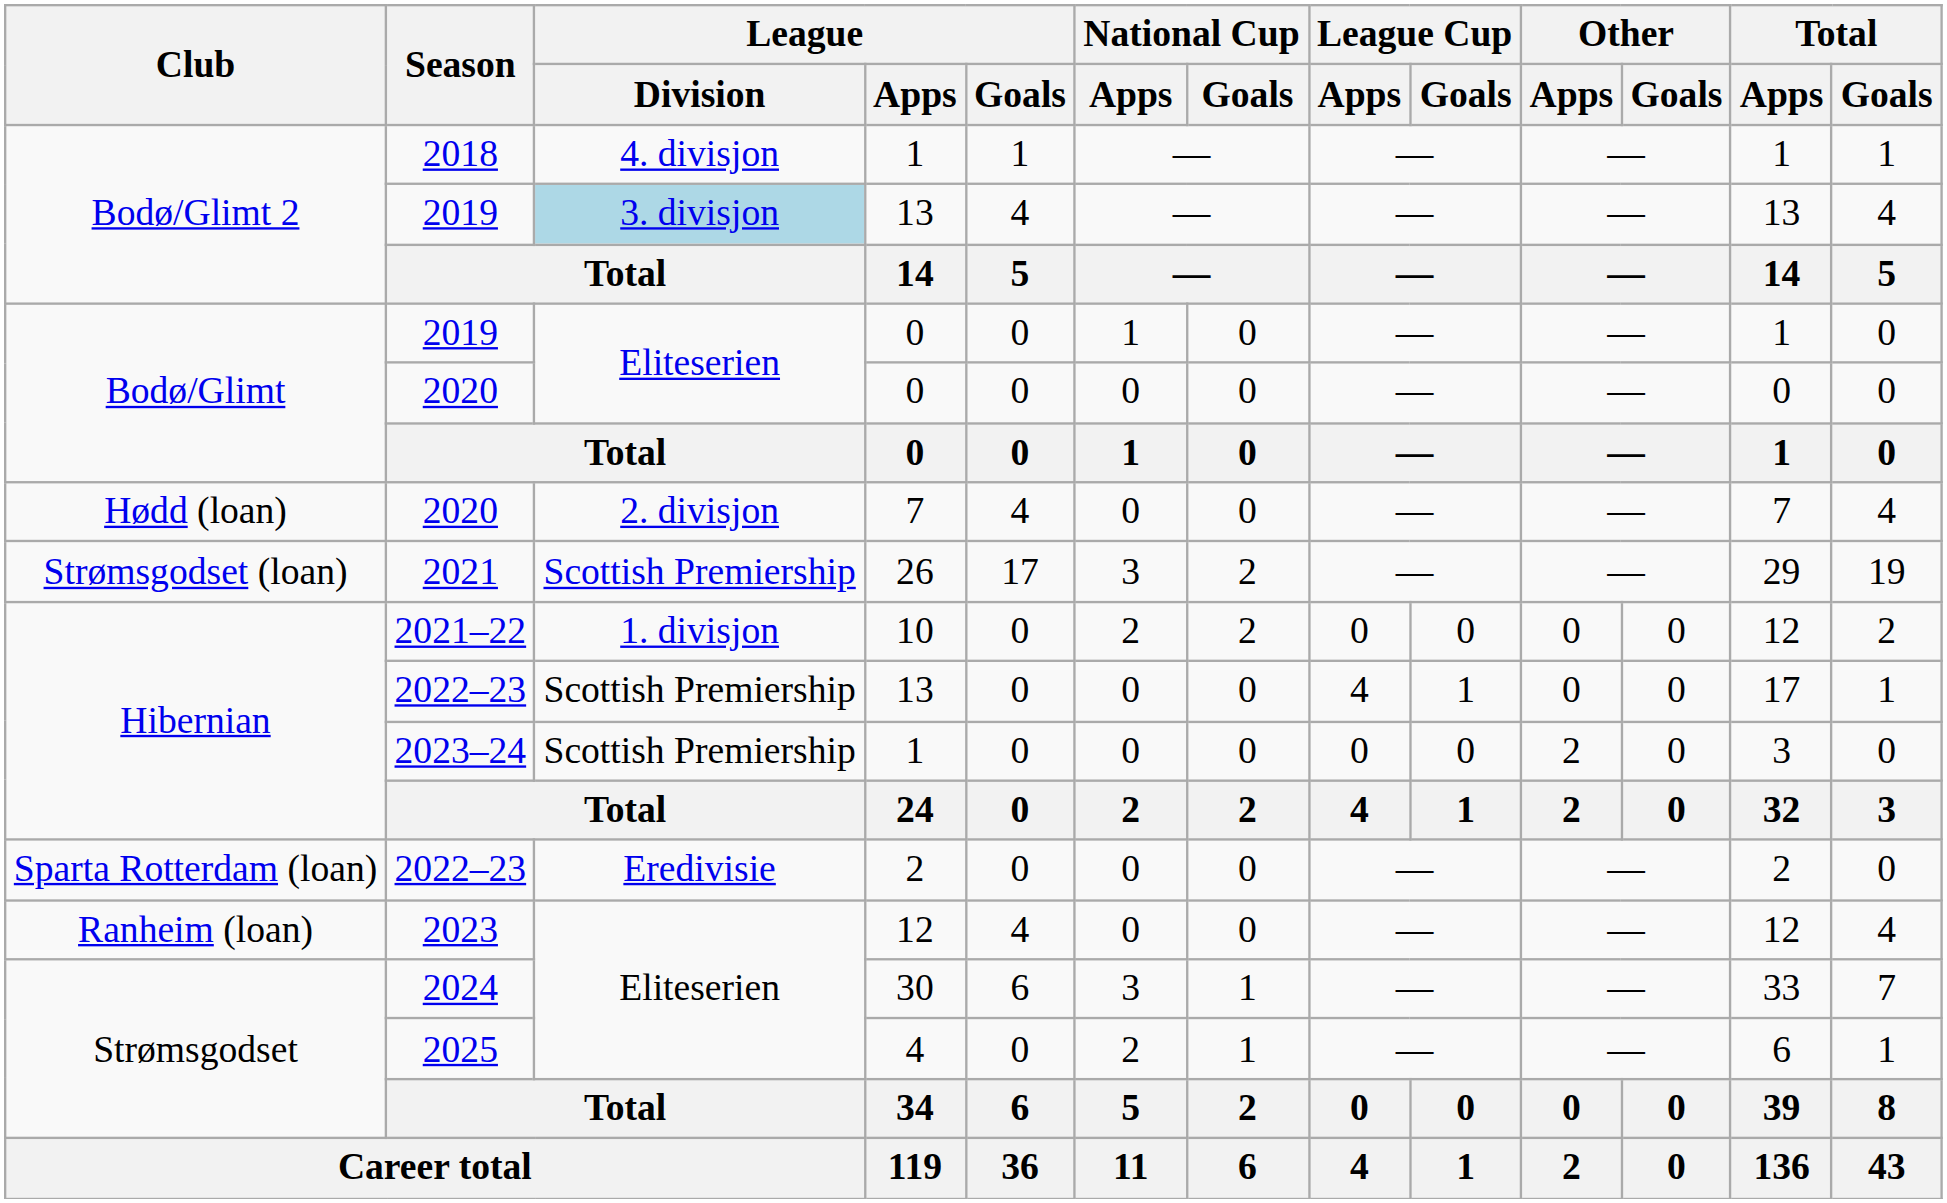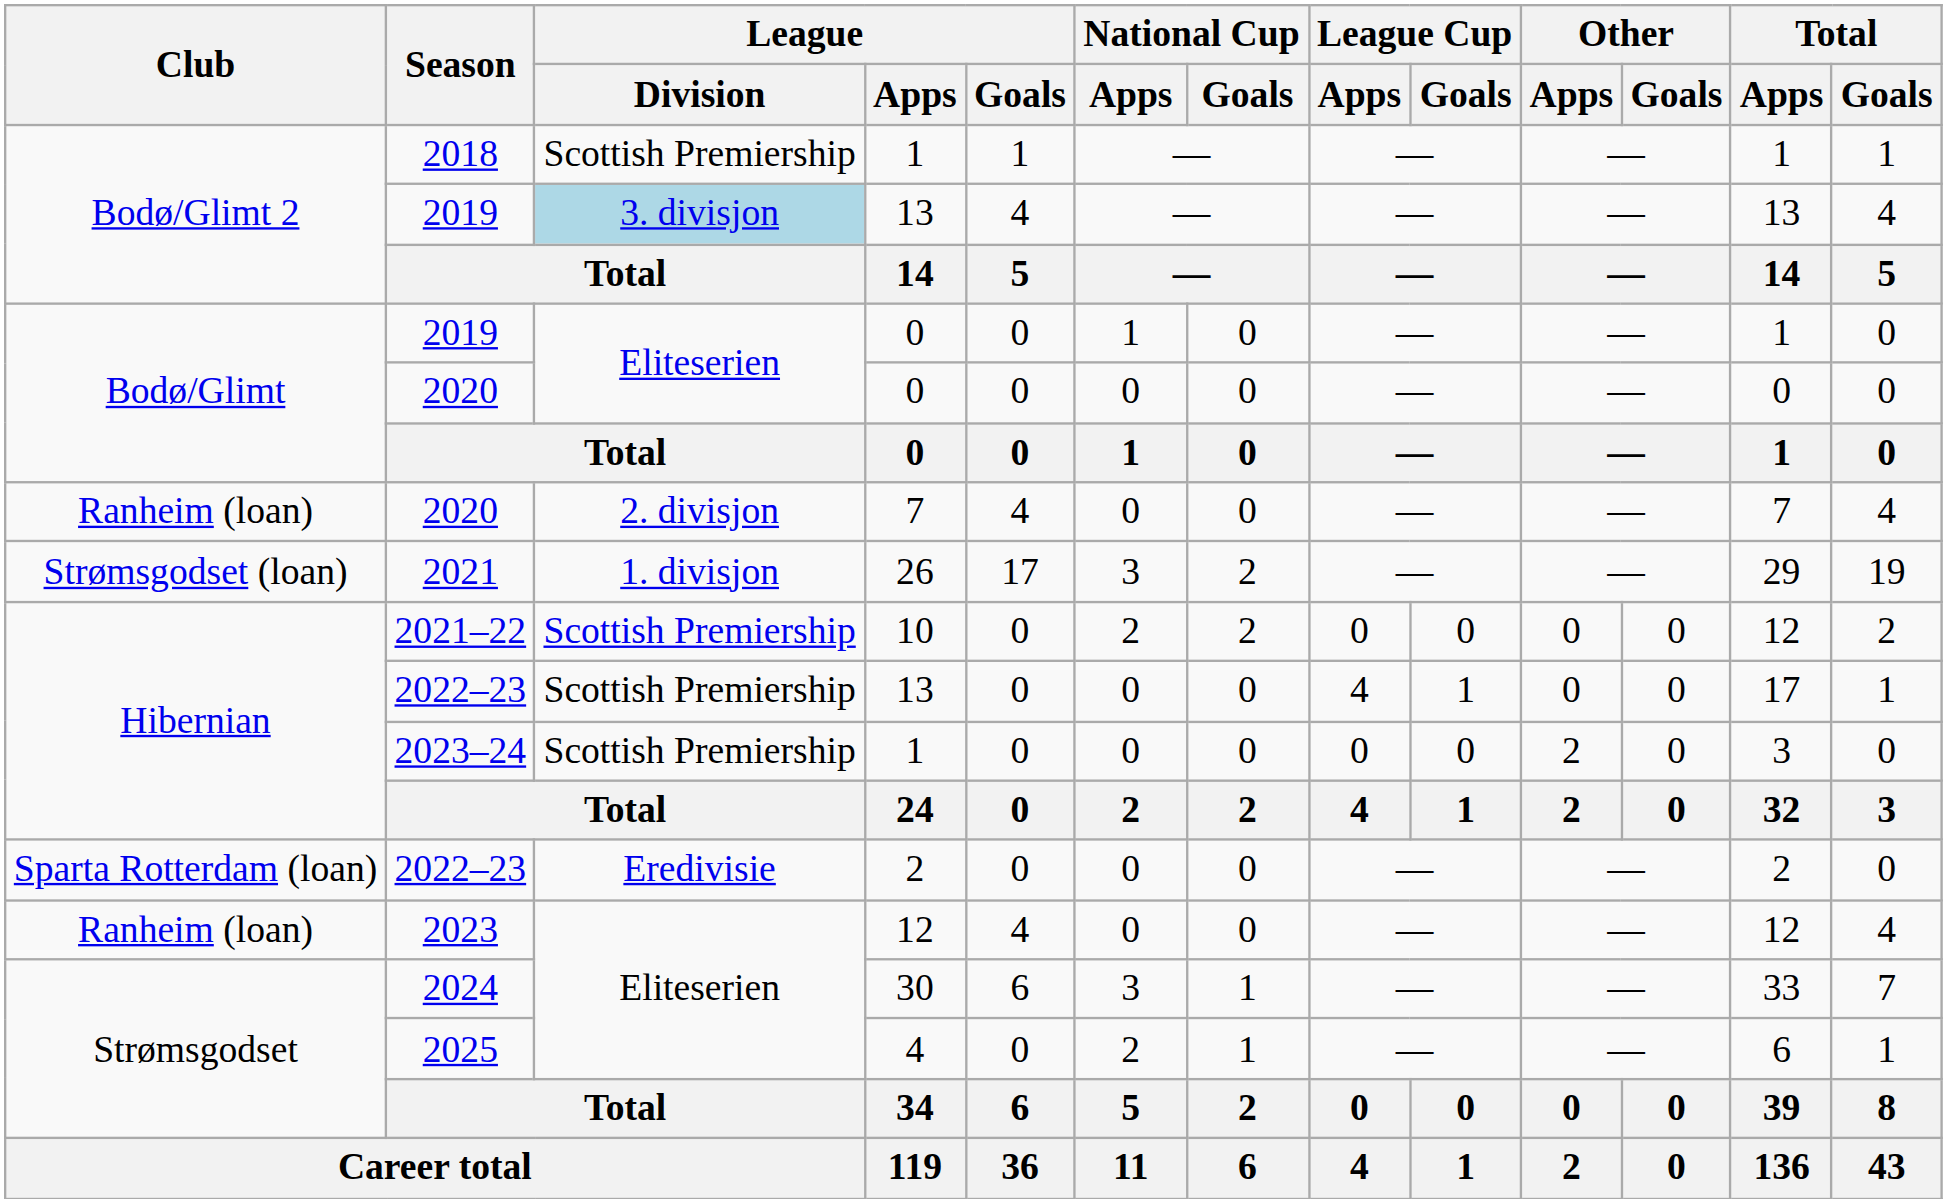2018 | League / Division: 4. divisjon -> Scottish Premiership
2020 / 7 | Club: Hødd (loan) -> Ranheim (loan)
2021 | League / Division: Scottish Premiership -> 1. divisjon
2021–22 | League / Division: 1. divisjon -> Scottish Premiership
